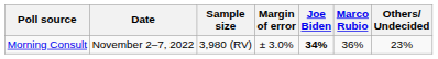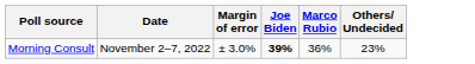- column: Sample size | 3,980 (RV)
Morning Consult | Joe Biden: 34% -> 39%
